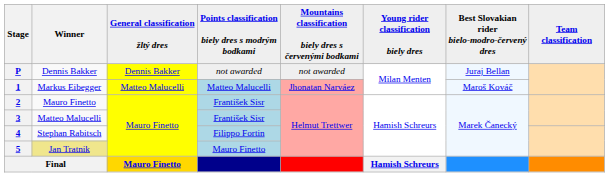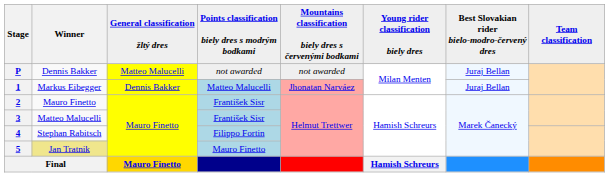P | General classification žltý dres: Dennis Bakker -> Matteo Malucelli
1 | General classification žltý dres: Matteo Malucelli -> Dennis Bakker
1 | Best Slovakian rider bielo-modro-červený dres: Maroš Kováč -> Juraj Bellan
